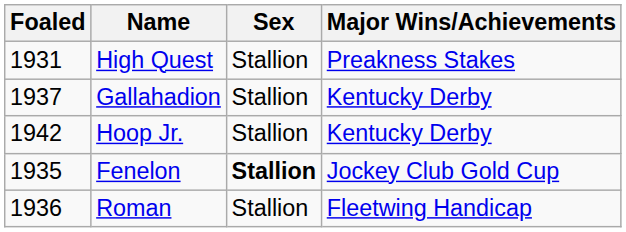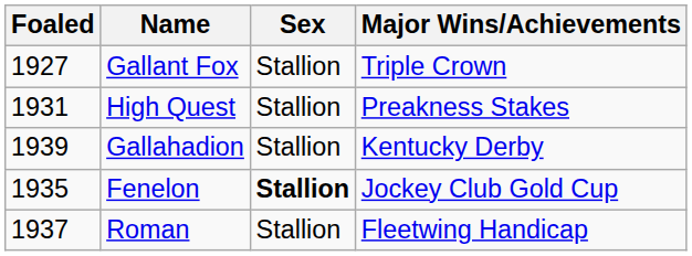+ row: 1927 | Gallant Fox | Stallion | Triple Crown
Gallahadion | Foaled: 1937 -> 1939
- row: 1942 | Hoop Jr. | Stallion | Kentucky Derby
Roman | Foaled: 1936 -> 1937
